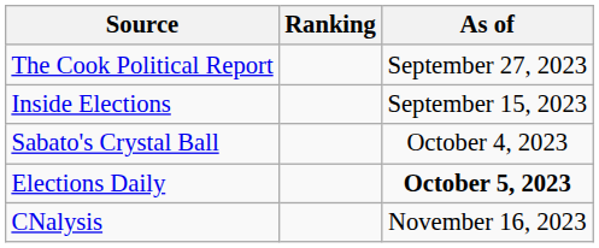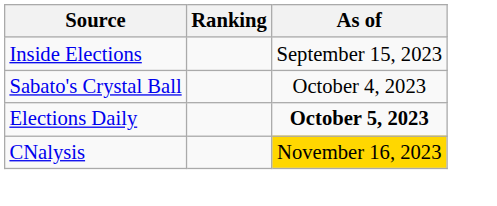- row: The Cook Political Report | September 27, 2023
CNalysis | As of: no background -> gold background
